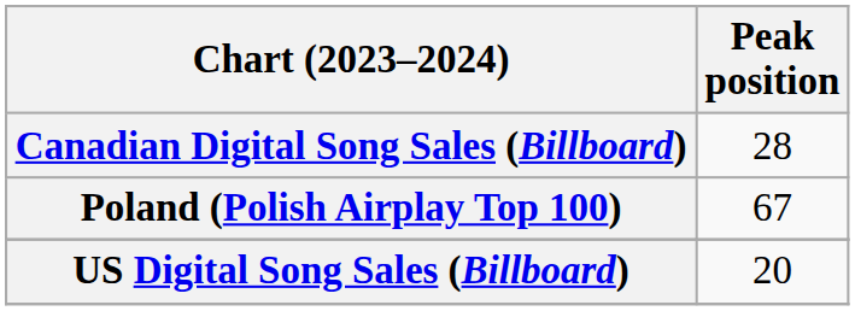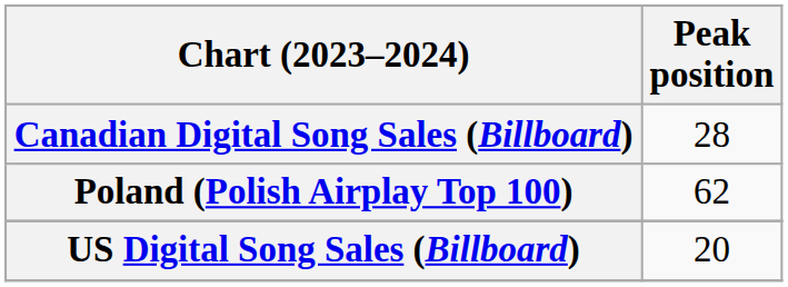Poland (Polish Airplay Top 100) | Peak position: 67 -> 62
